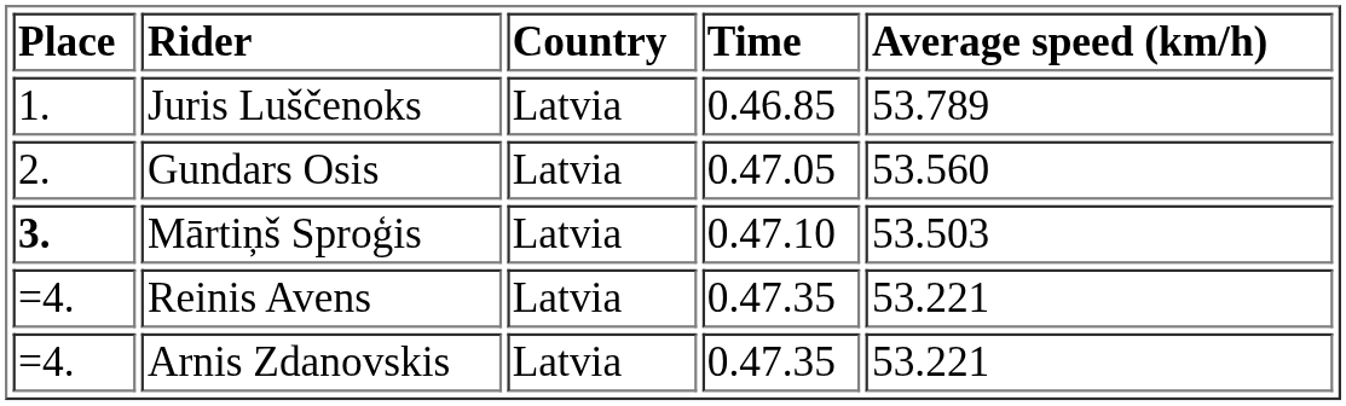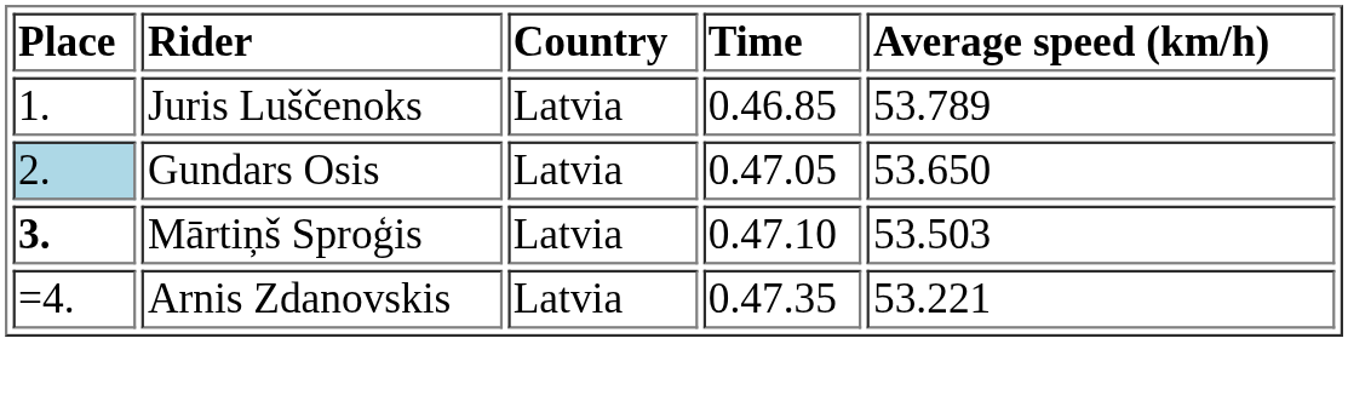Gundars Osis | Place: no background -> lightblue background
Gundars Osis | Average speed (km/h): 53.560 -> 53.650
- row: =4. | Reinis Avens | Latvia | 0.47.35 | 53.221
